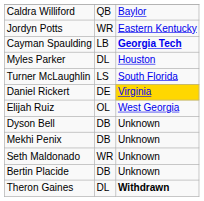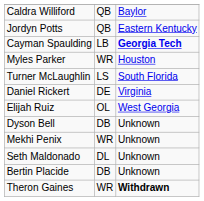Jordyn Potts | column 2: WR -> QB
Myles Parker | column 2: DL -> WR
Daniel Rickert | column 3: gold background -> no background
Mekhi Penix | column 2: DB -> WR
Seth Maldonado | column 2: WR -> DL
Theron Gaines | column 2: DL -> WR
